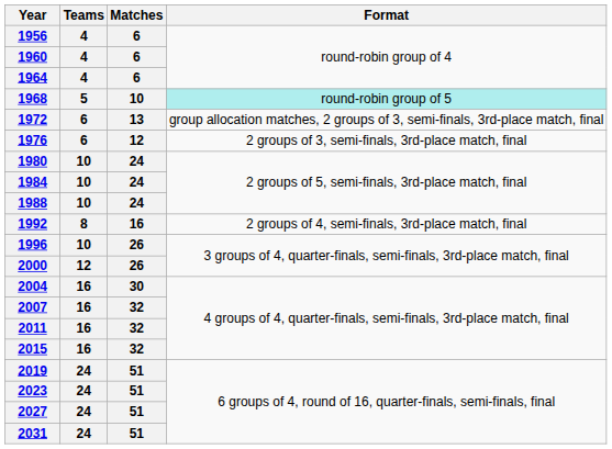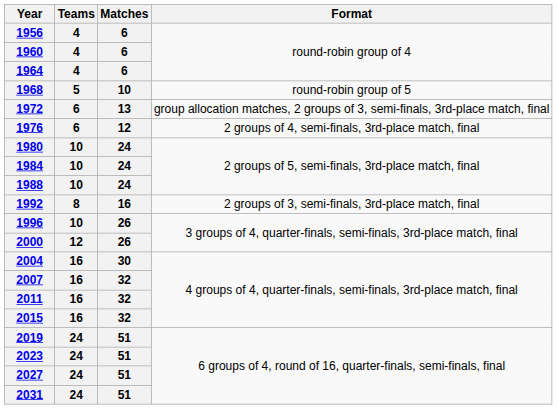1968 | Format: paleturquoise background -> no background
1976 | Format: 2 groups of 3, semi-finals, 3rd-place match, final -> 2 groups of 4, semi-finals, 3rd-place match, final
1992 | Format: 2 groups of 4, semi-finals, 3rd-place match, final -> 2 groups of 3, semi-finals, 3rd-place match, final
